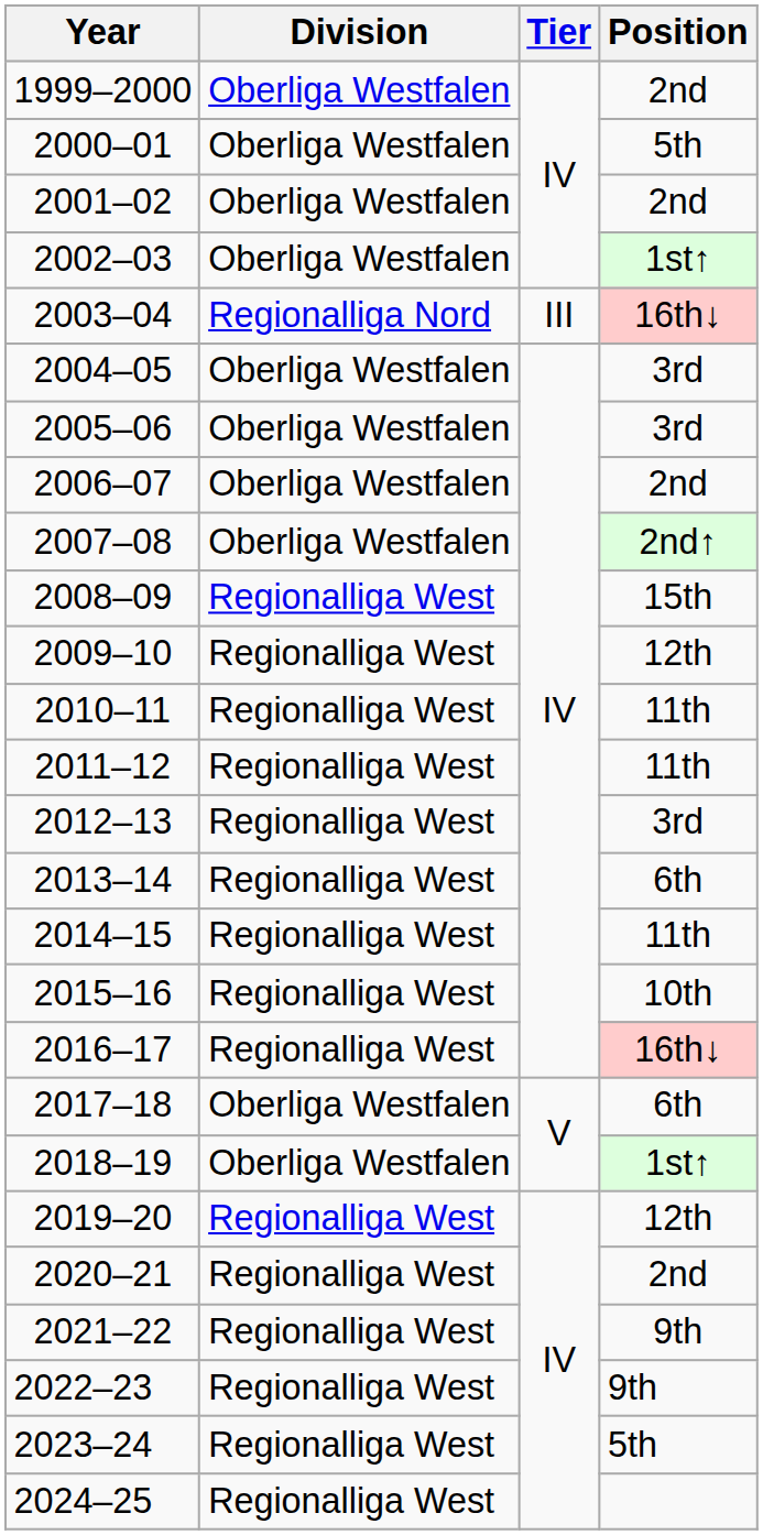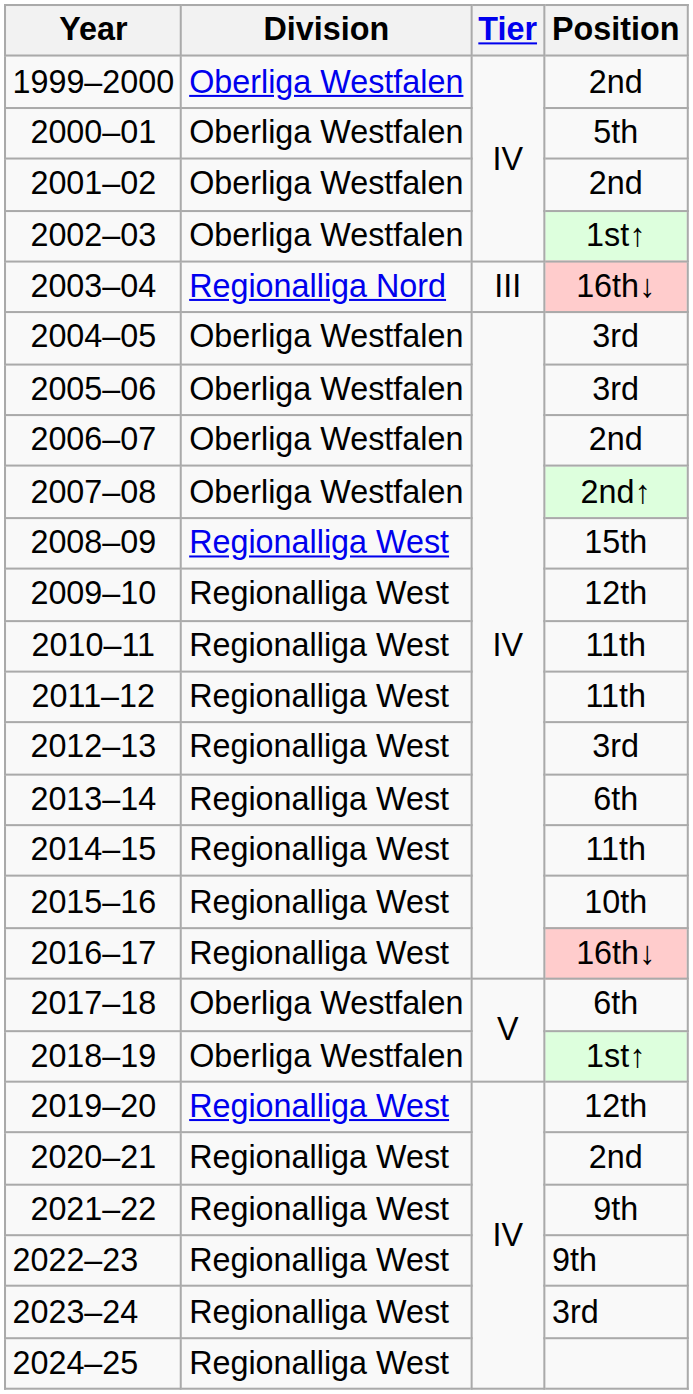2023–24 | Position: 5th -> 3rd
